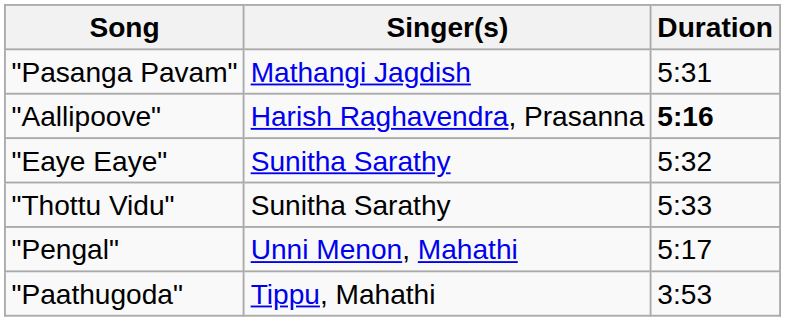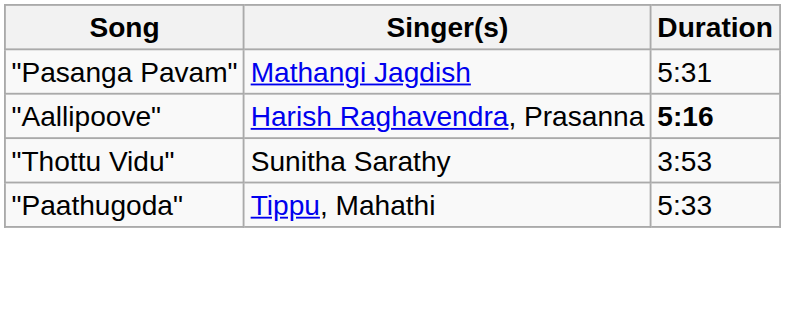- row: "Eaye Eaye" | Sunitha Sarathy | 5:32
"Thottu Vidu" | Duration: 5:33 -> 3:53
- row: "Pengal" | Unni Menon, Mahathi | 5:17
"Paathugoda" | Duration: 3:53 -> 5:33
